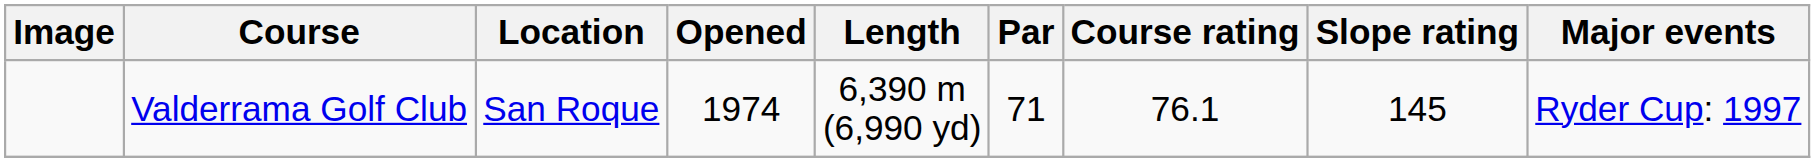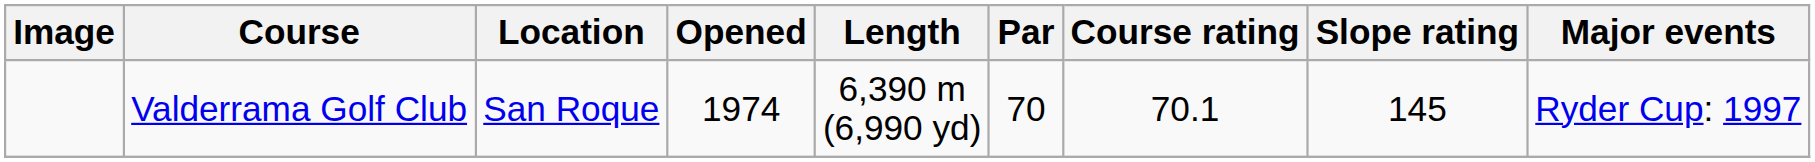Valderrama Golf Club | Par: 71 -> 70
Valderrama Golf Club | Course rating: 76.1 -> 70.1
